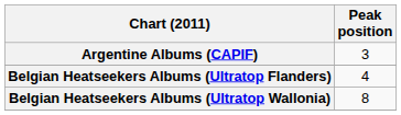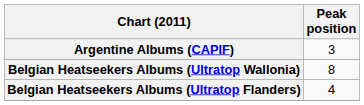rows swapped: Belgian Heatseekers Albums (Ultratop Flanders) <-> Belgian Heatseekers Albums (Ultratop Wallonia)
